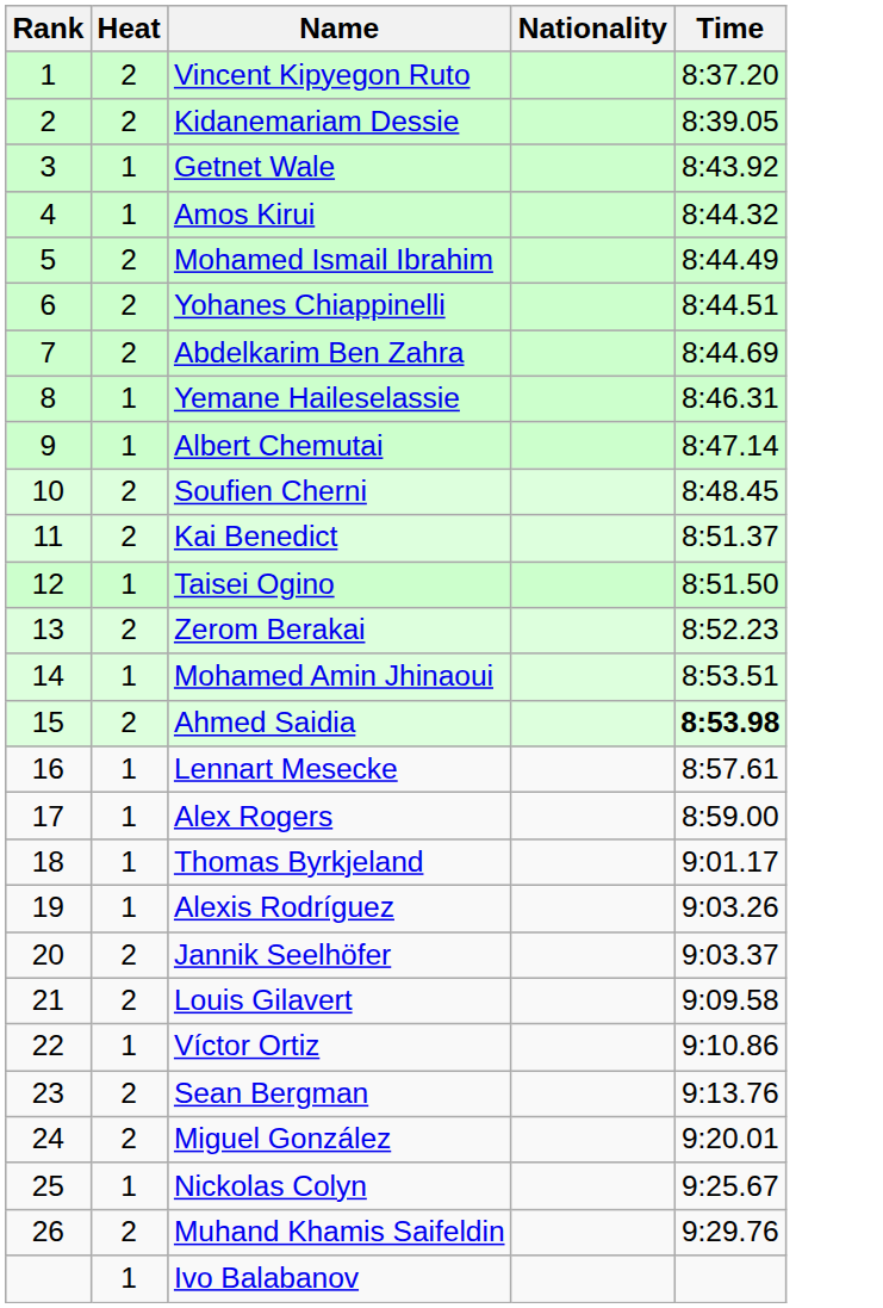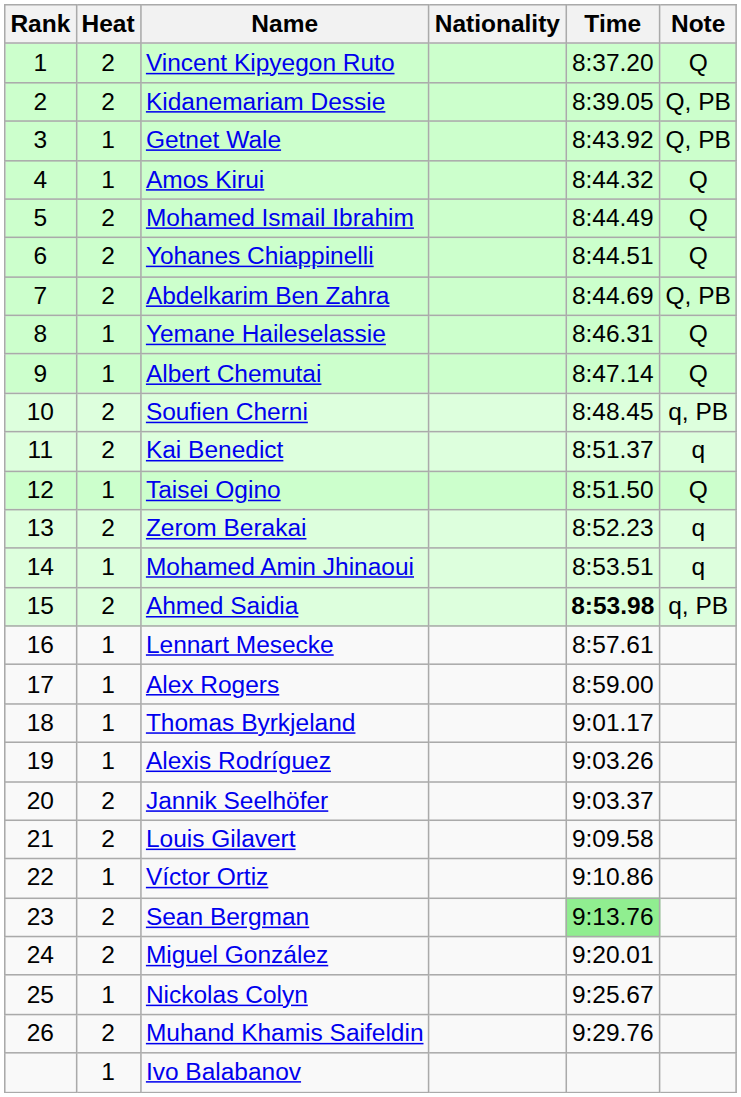+ column: Note | Q | Q, PB | Q, PB | Q | Q | Q | Q, PB | Q | Q | q, PB | q | Q | q | q | q, PB
Sean Bergman | Time: no background -> lightgreen background
